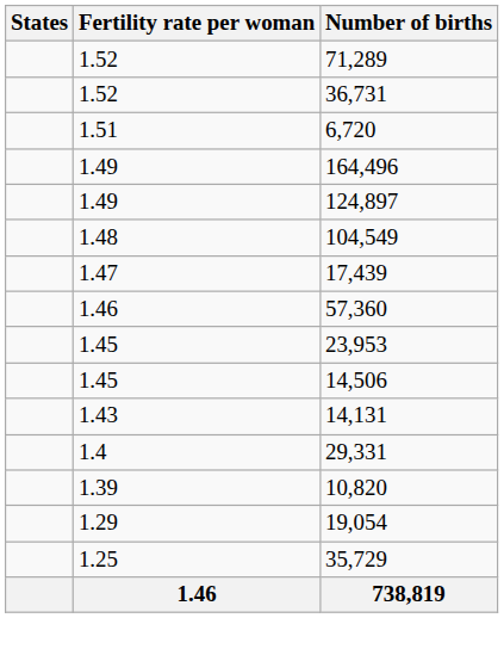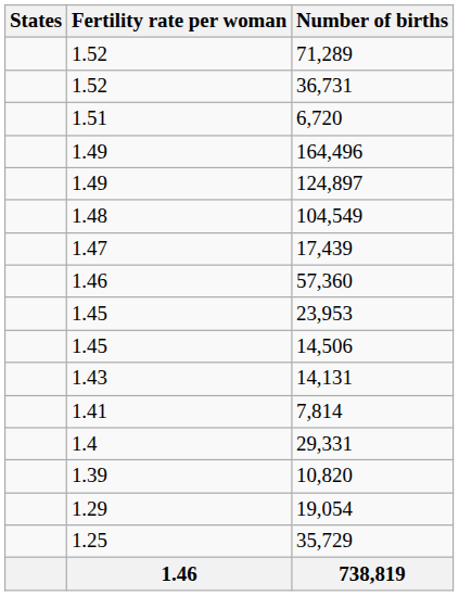+ row: 1.41 | 7,814
